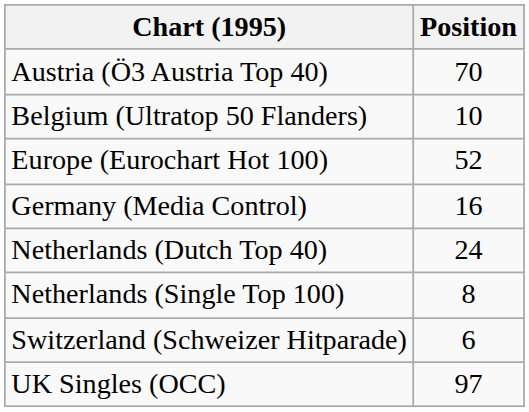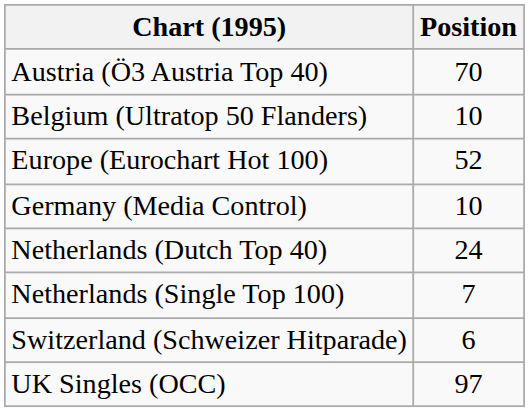Germany (Media Control) | Position: 16 -> 10
Netherlands (Single Top 100) | Position: 8 -> 7
